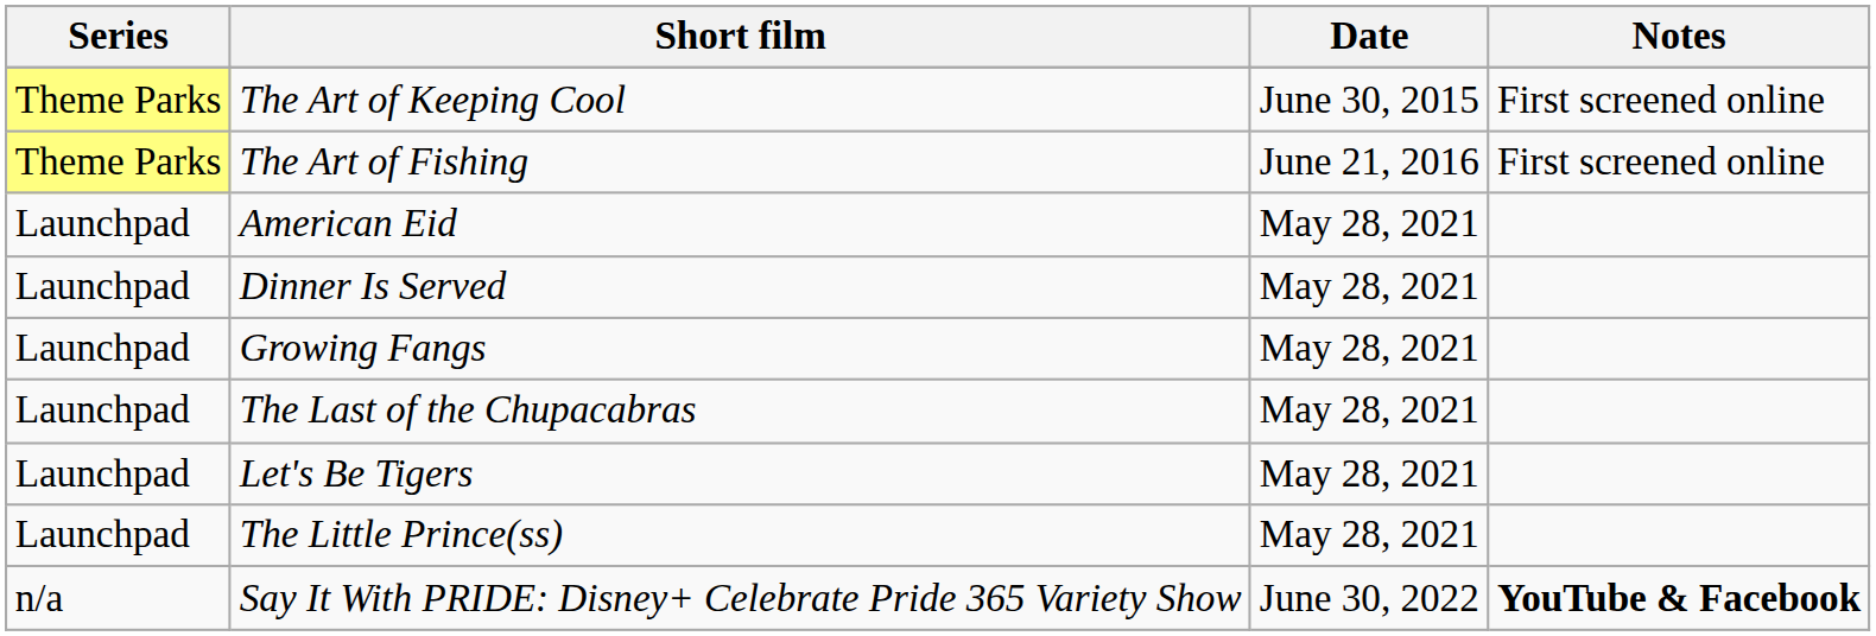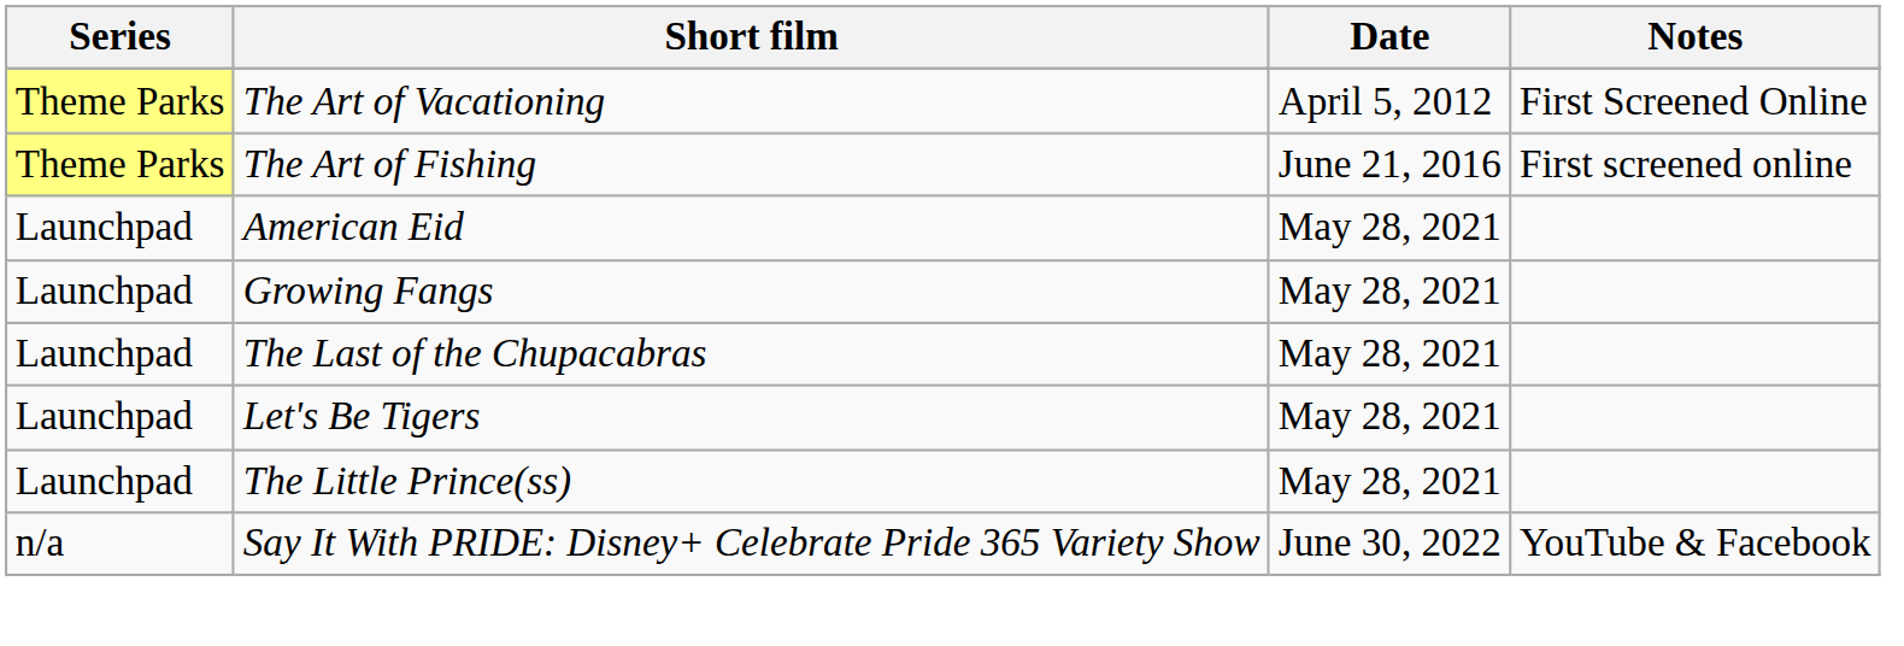+ row: Theme Parks | The Art of Vacationing | April 5, 2012 | First Screened Online
- row: Theme Parks | The Art of Keeping Cool | June 30, 2015 | First screened online
- row: Launchpad | Dinner Is Served | May 28, 2021
Say It With PRIDE: Disney+ Celebrate Pride 365 Variety Show | Notes: bold -> normal
